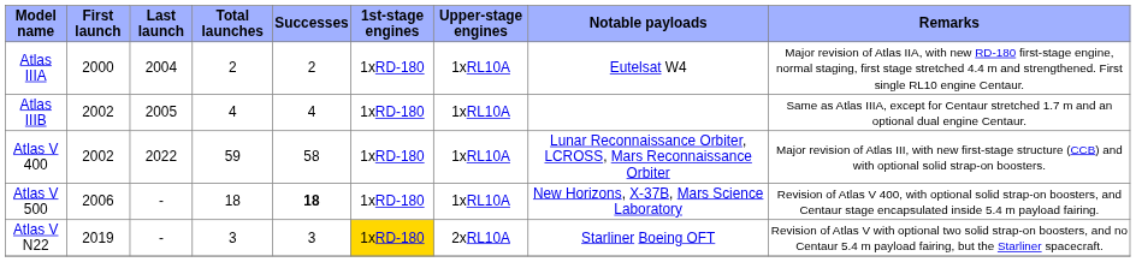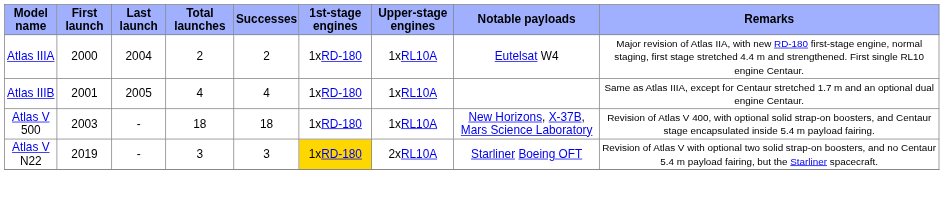Atlas IIIB | First launch: 2002 -> 2001
- row: Atlas V 400 | 2002 | 2022 | 59 | 58 | 1xRD-180 | 1xRL10A | Lunar Reconnaissance Orbiter, LCROSS, Mars Reconnaissance Orbiter | Major revision of Atlas III, with new first-stage structure (CCB) and with optional solid strap-on boosters.
Atlas V 500 | First launch: 2006 -> 2003
Atlas V 500 | Successes: bold -> normal
